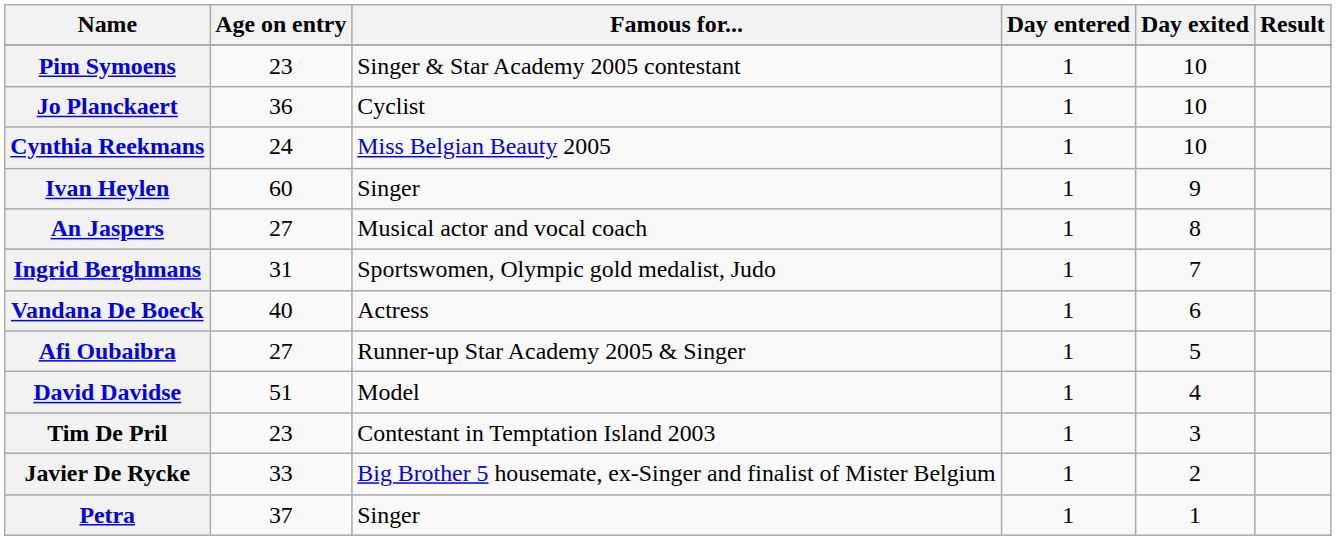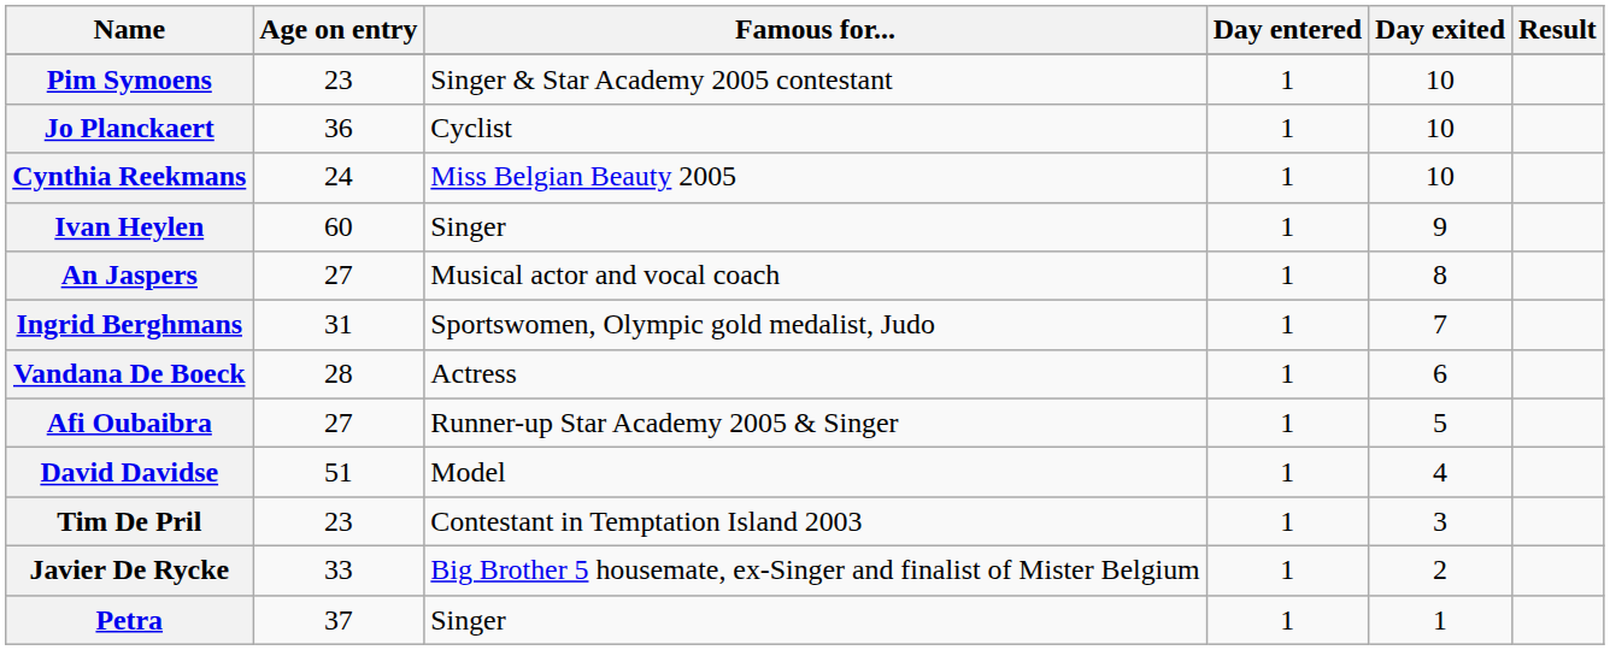Vandana De Boeck | Age on entry: 40 -> 28
